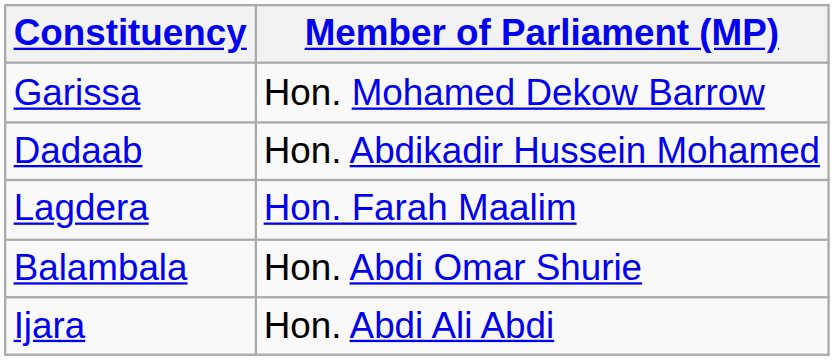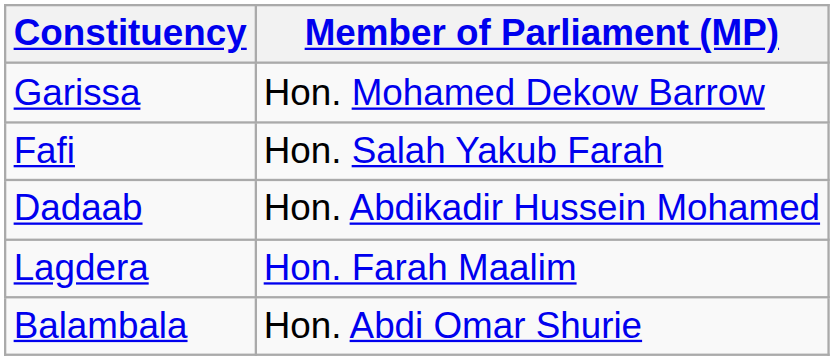+ row: Fafi | Hon. Salah Yakub Farah
- row: Ijara | Hon. Abdi Ali Abdi
